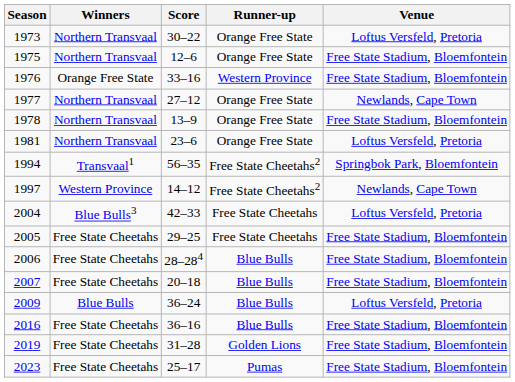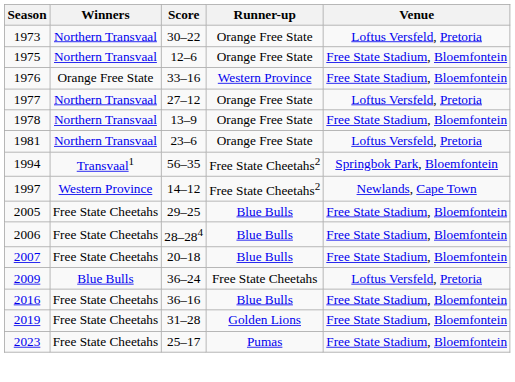1977 | Venue: Newlands, Cape Town -> Loftus Versfeld, Pretoria
- row: 2004 | Blue Bulls3 | 42–33 | Free State Cheetahs | Loftus Versfeld, Pretoria
2005 | Runner-up: Free State Cheetahs -> Blue Bulls
2009 | Runner-up: Blue Bulls -> Free State Cheetahs
